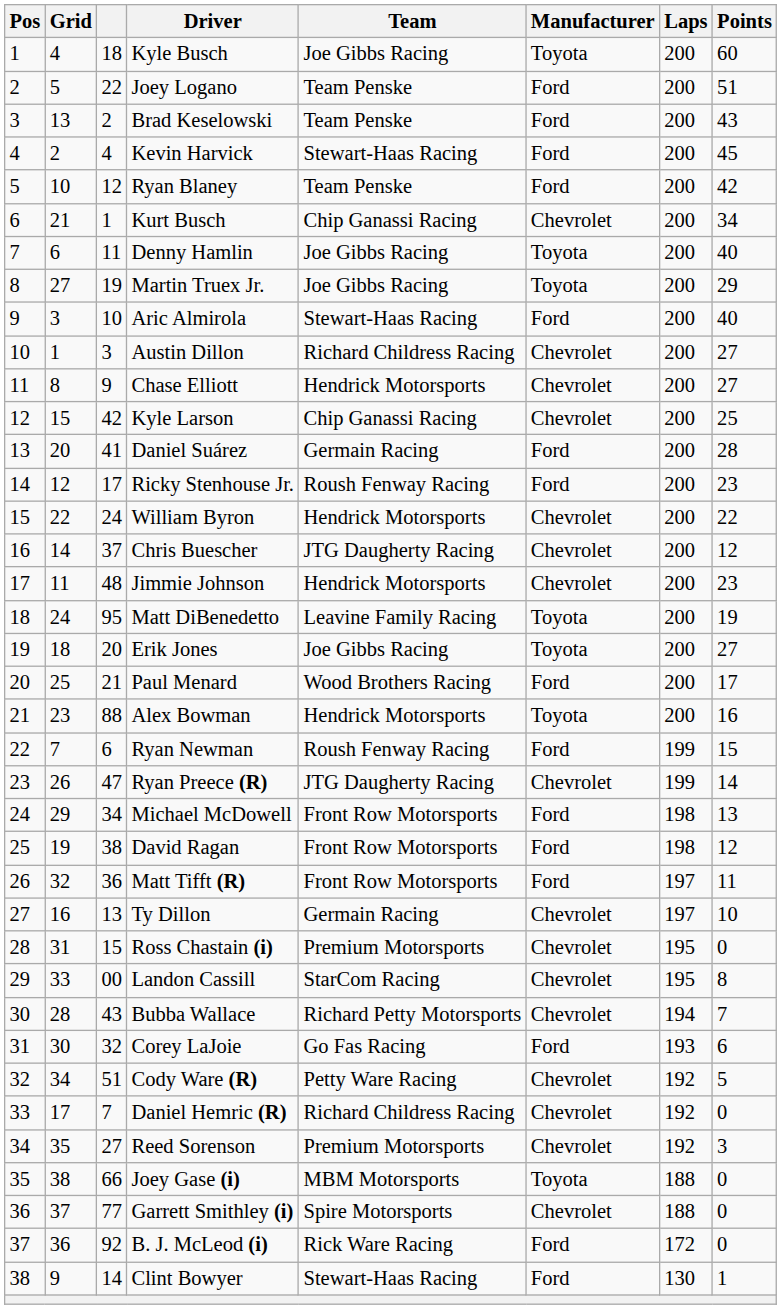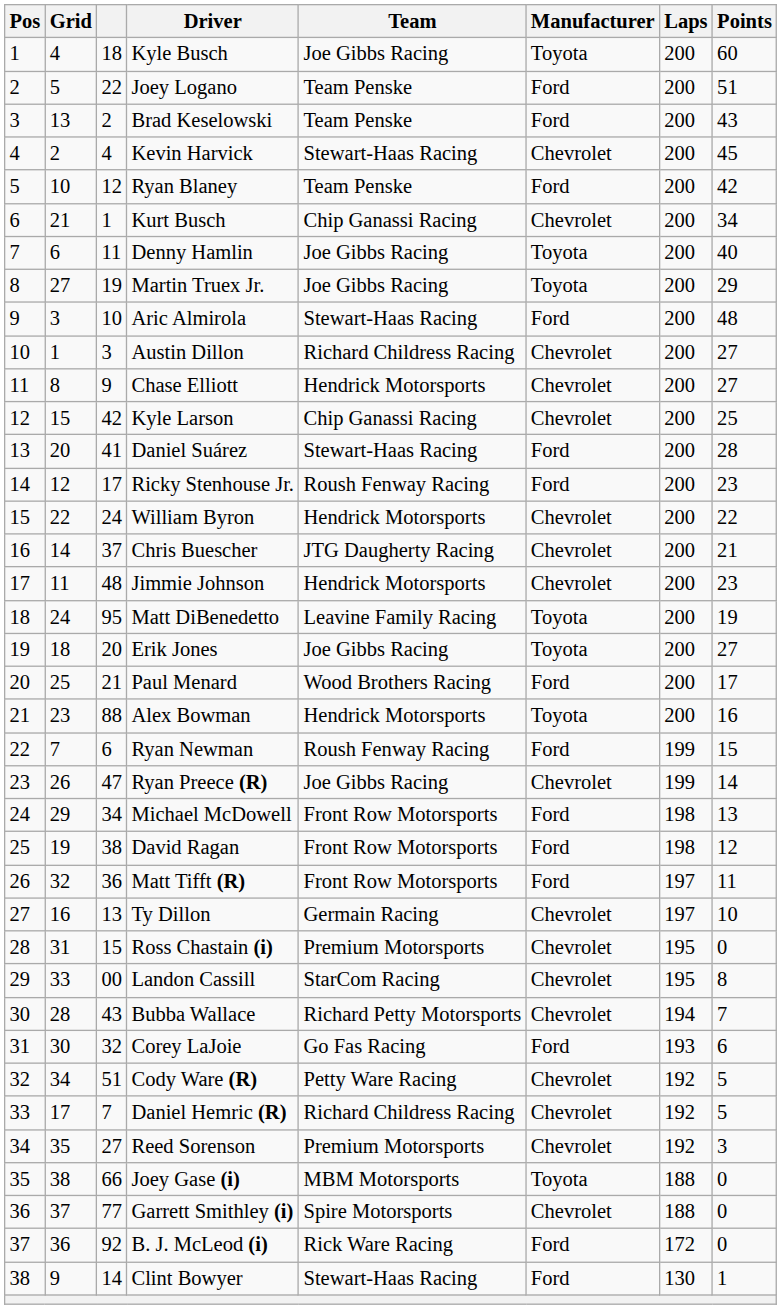Kevin Harvick | Manufacturer: Ford -> Chevrolet
Aric Almirola | Points: 40 -> 48
Daniel Suárez | Team: Germain Racing -> Stewart-Haas Racing
Chris Buescher | Points: 12 -> 21
Ryan Preece (R) | Team: JTG Daugherty Racing -> Joe Gibbs Racing
Daniel Hemric (R) | Points: 0 -> 5
